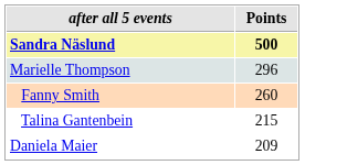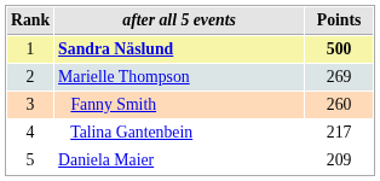+ column: Rank | 1 | 2 | 3 | 4 | 5
Marielle Thompson | Points: 296 -> 269
Talina Gantenbein | Points: 215 -> 217
